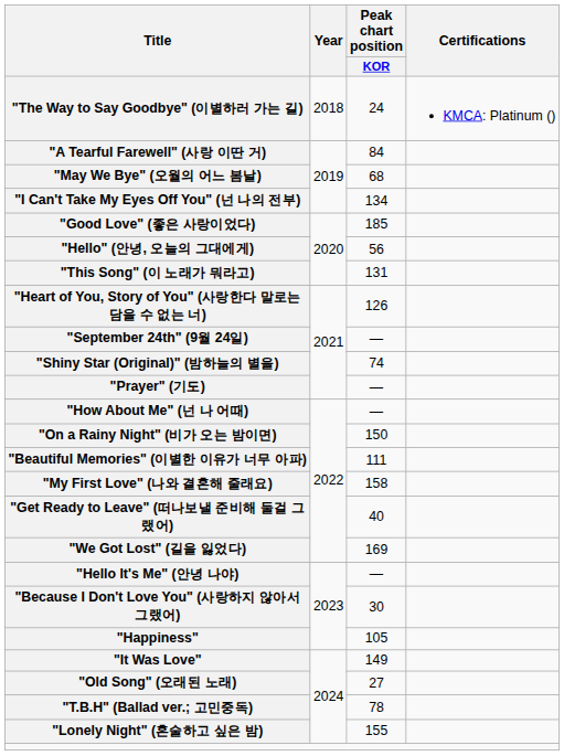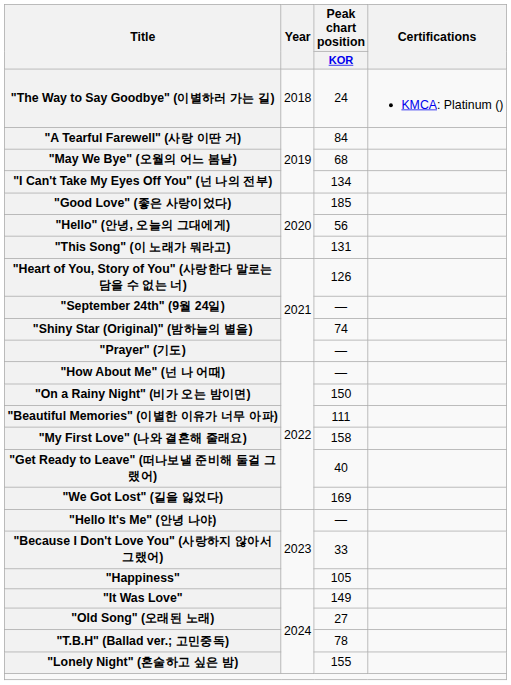"Because I Don't Love You" (사랑하지 않아서 그랬어) | Peak chart position / KOR: 30 -> 33
